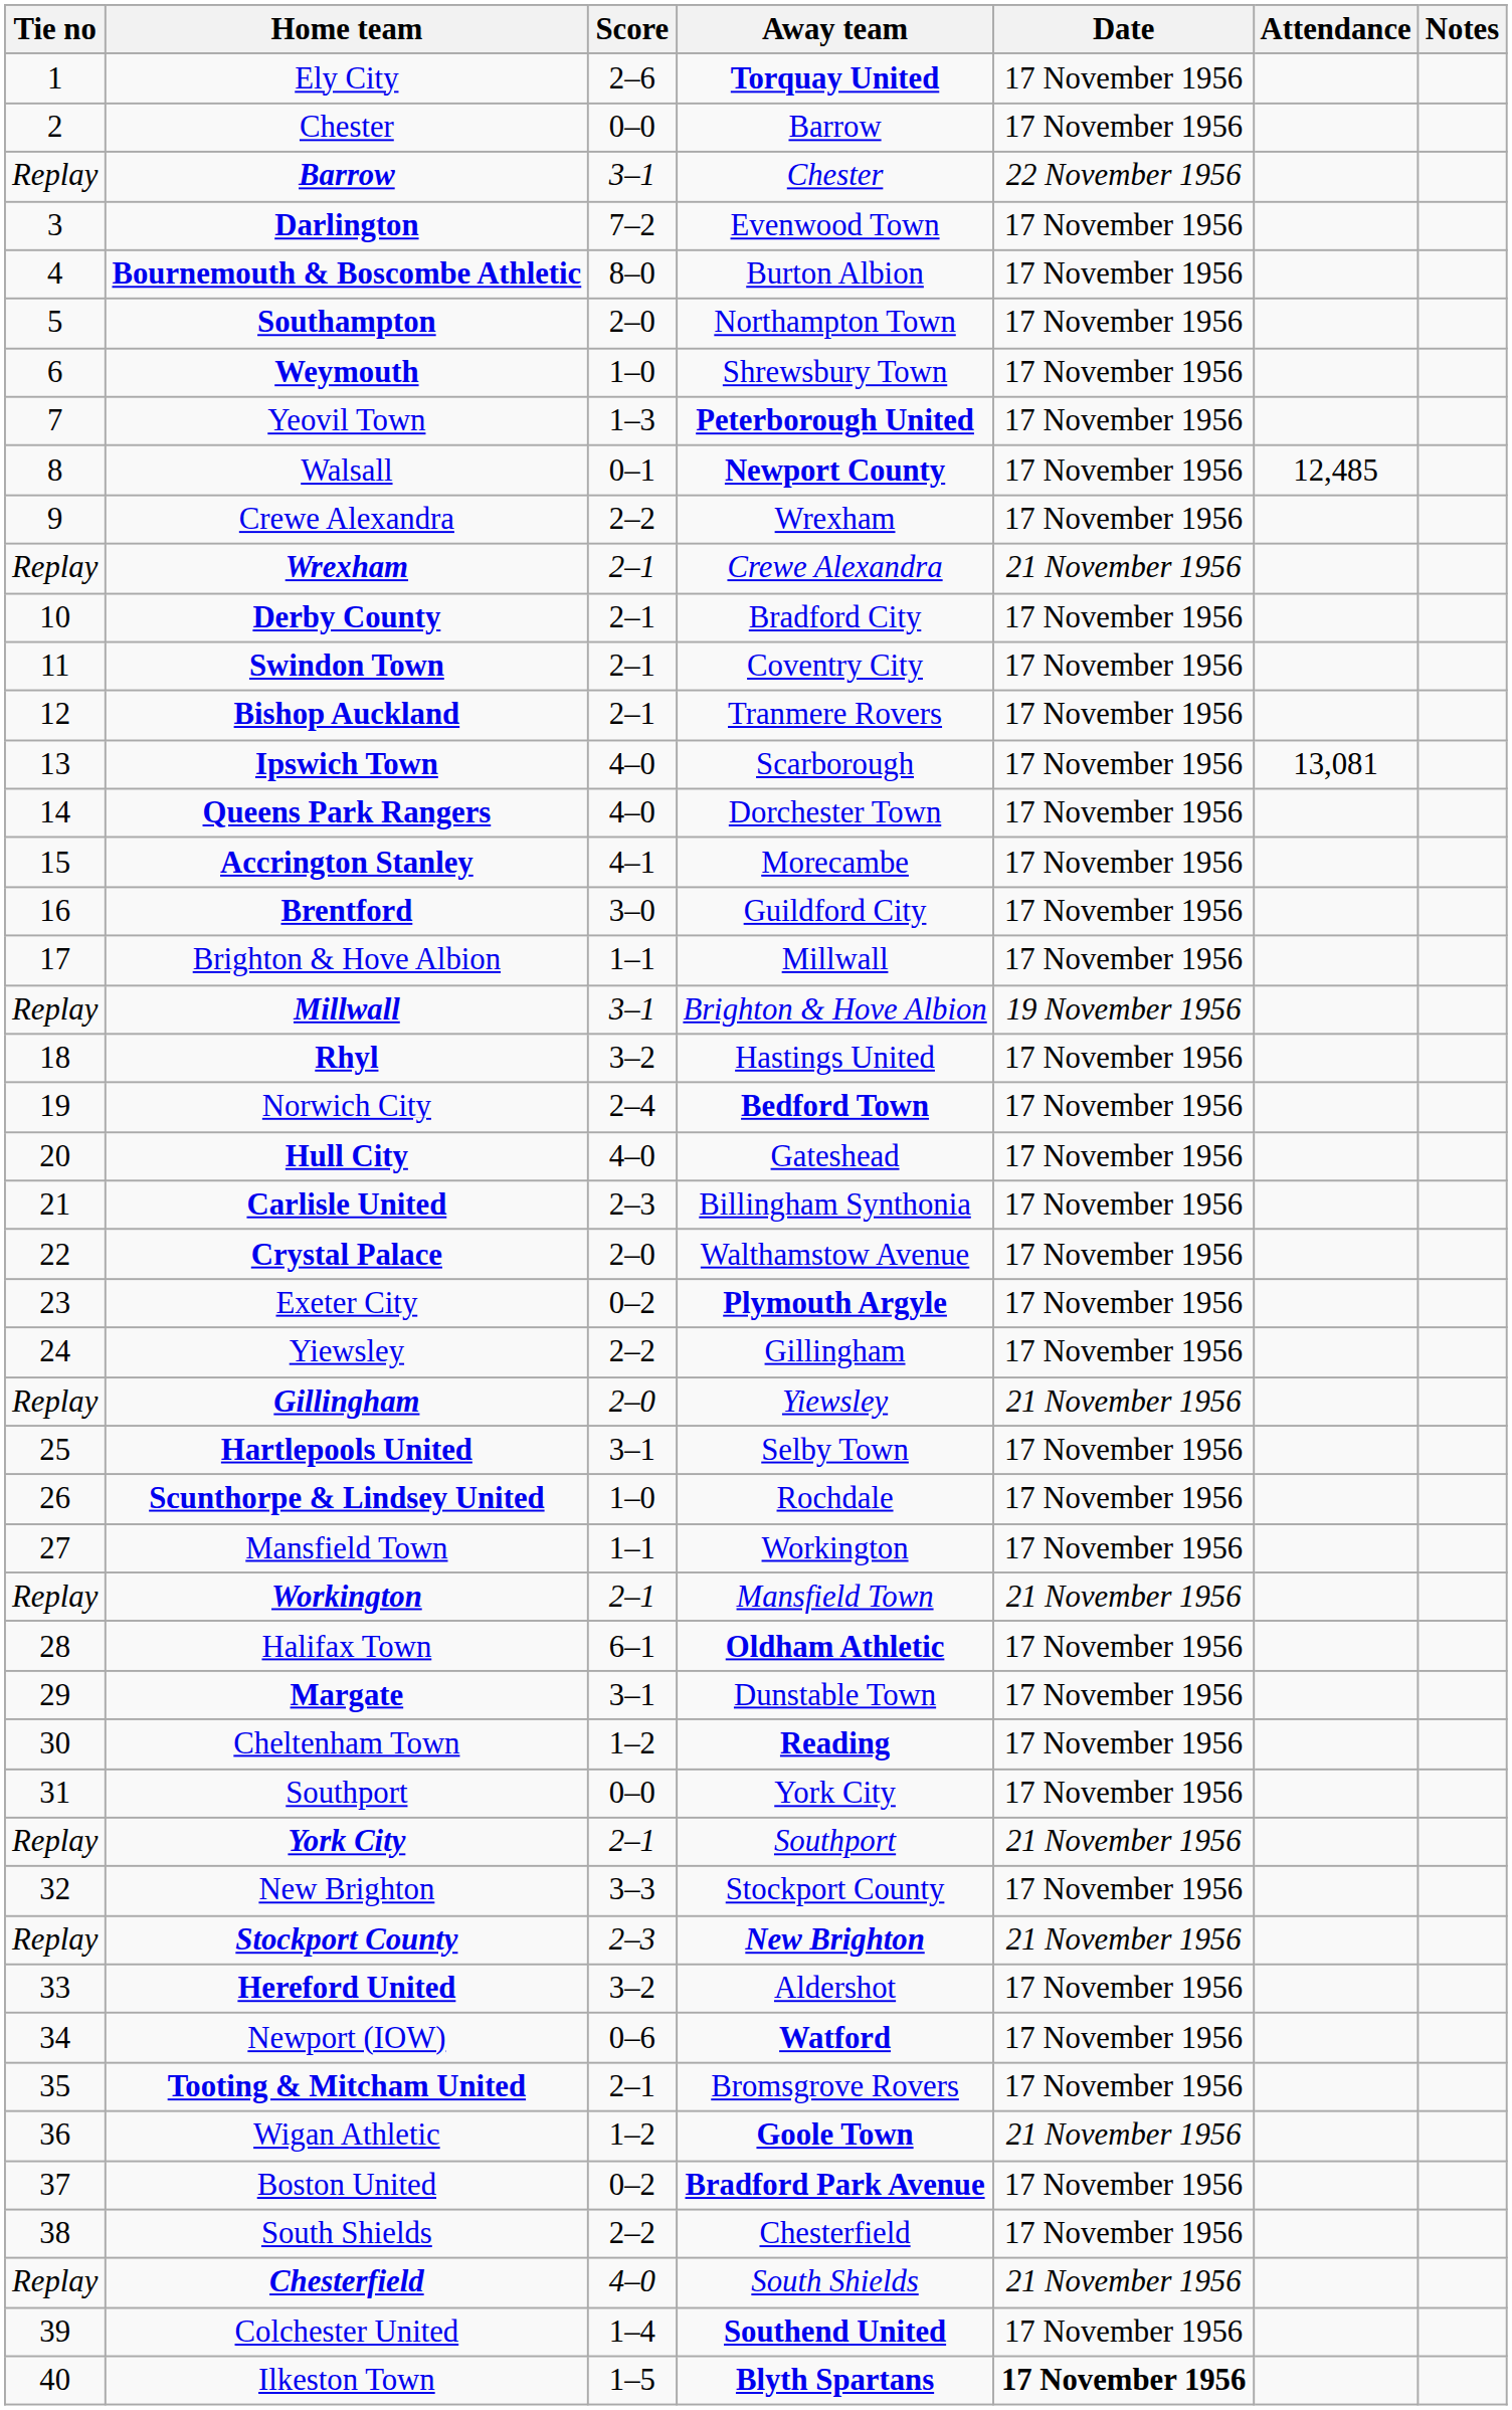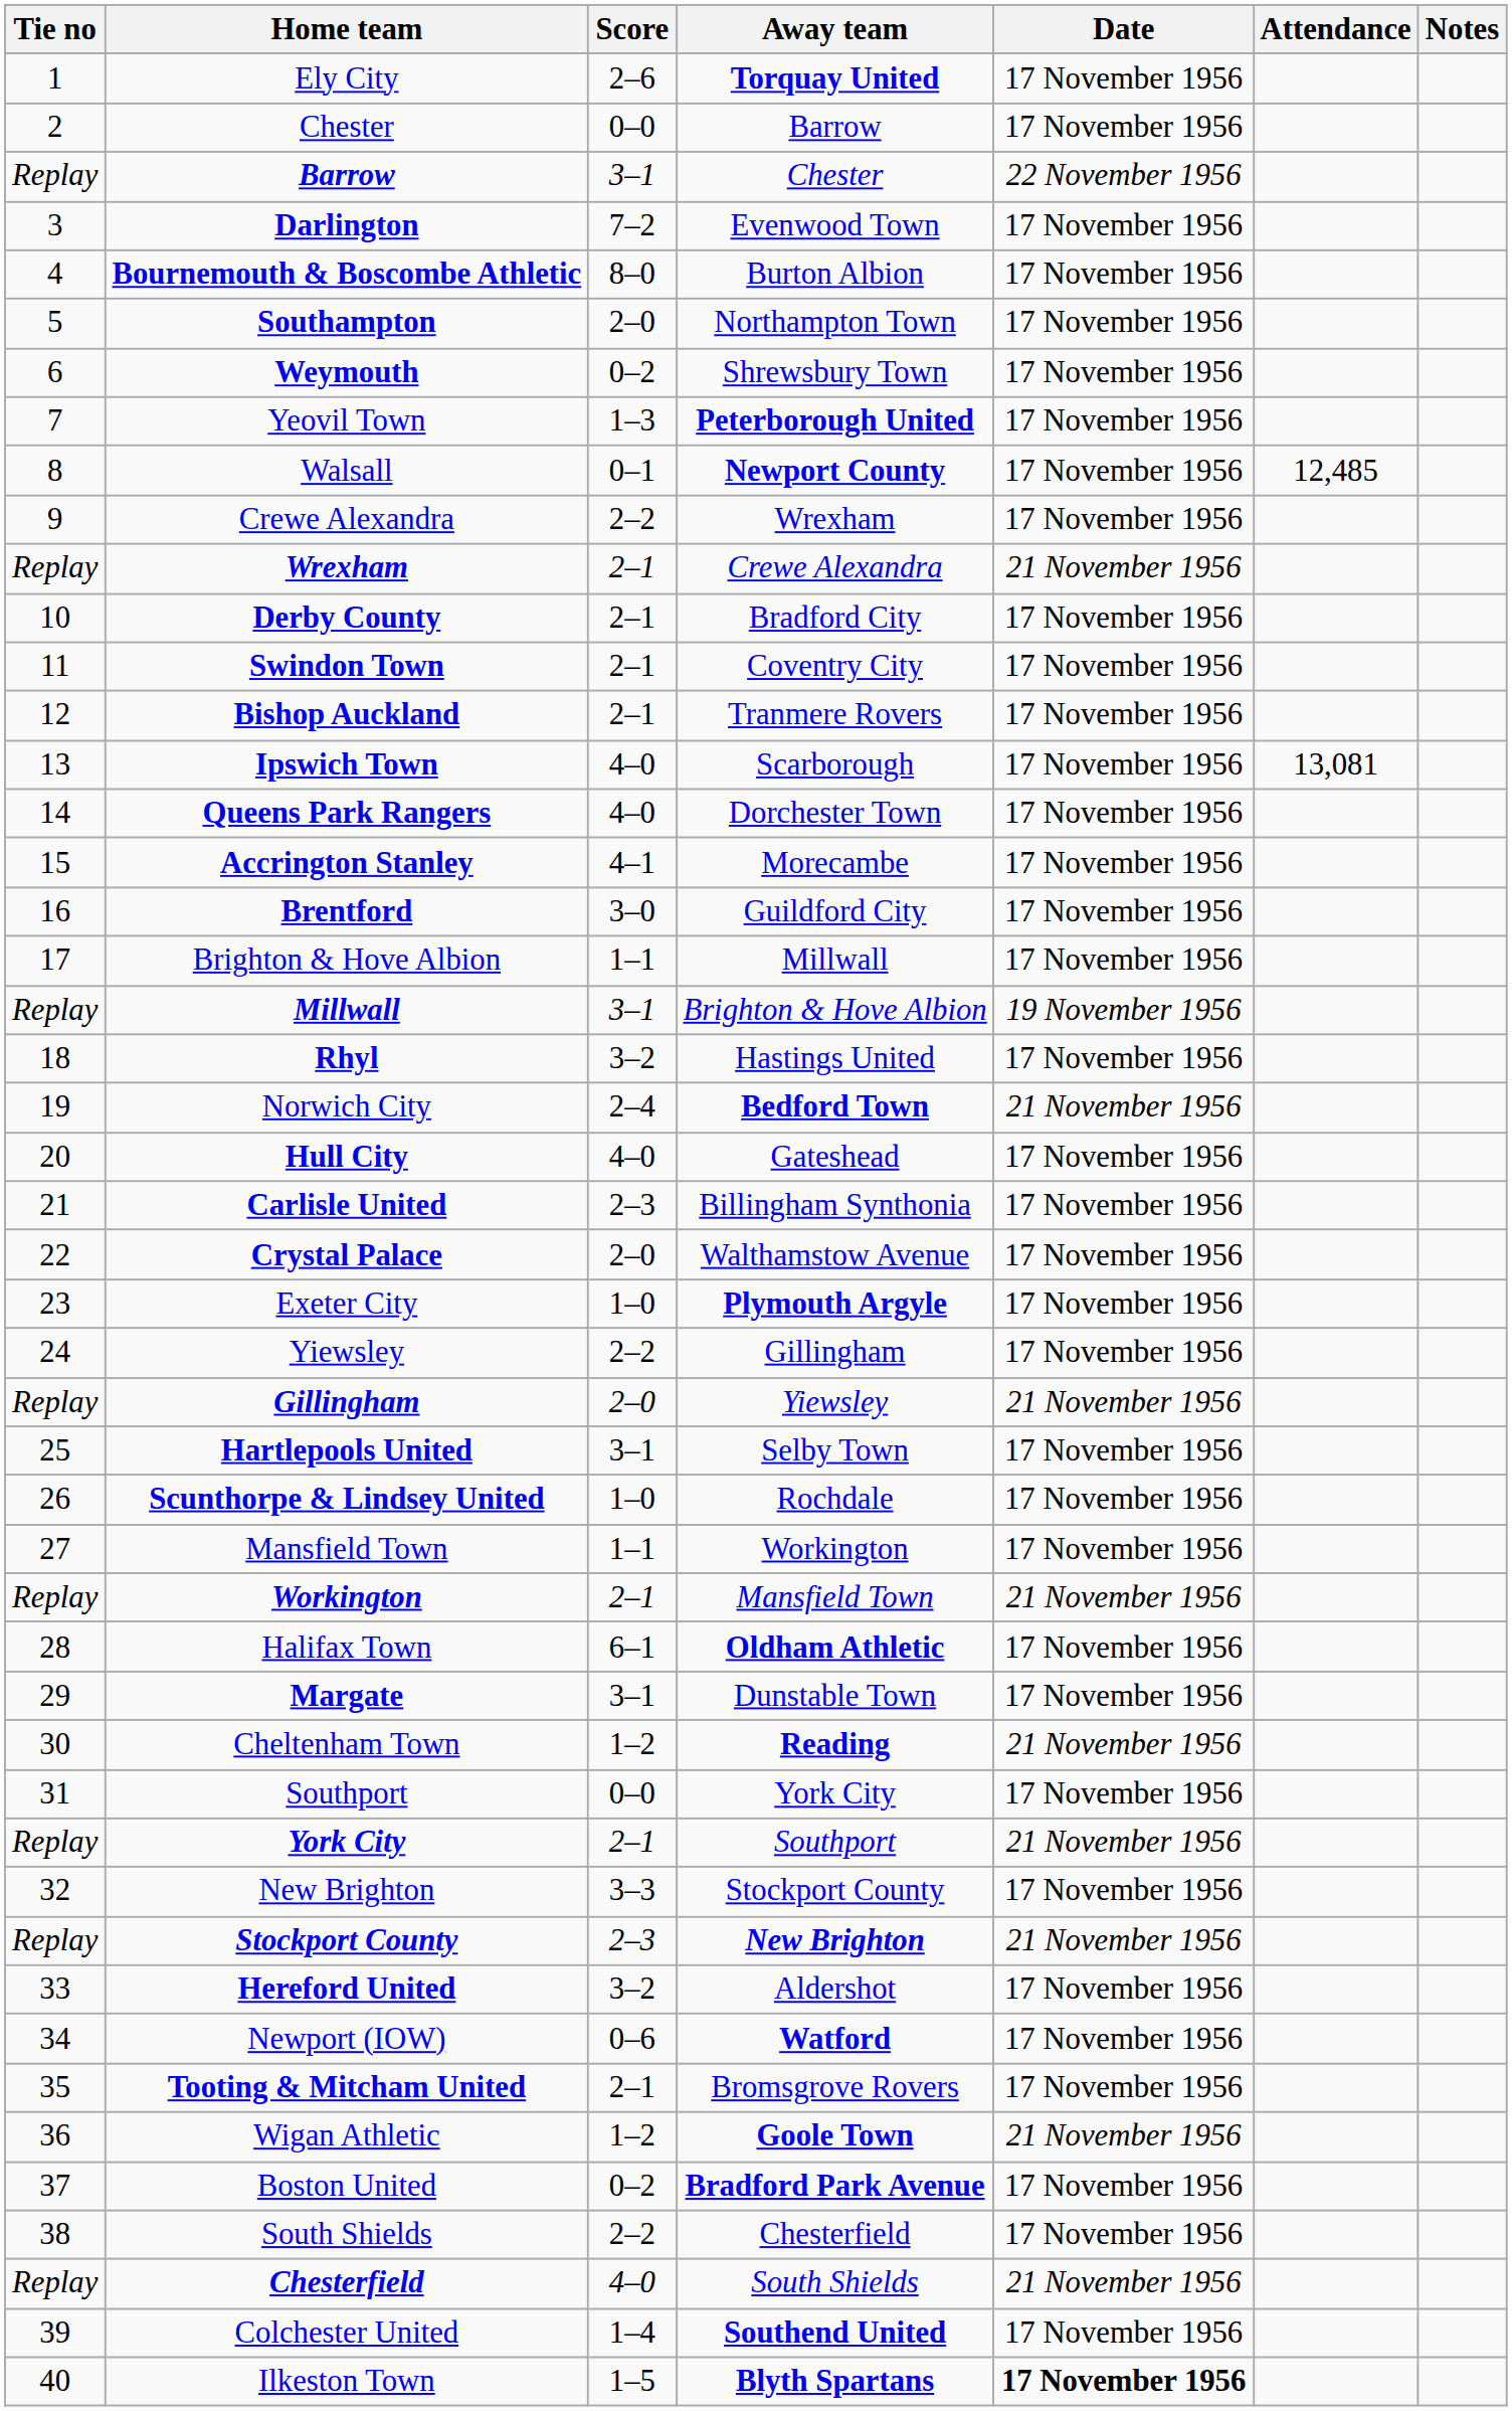Weymouth | Score: 1–0 -> 0–2
Norwich City | Date: 17 November 1956 -> 21 November 1956
Exeter City | Score: 0–2 -> 1–0
Cheltenham Town | Date: 17 November 1956 -> 21 November 1956
